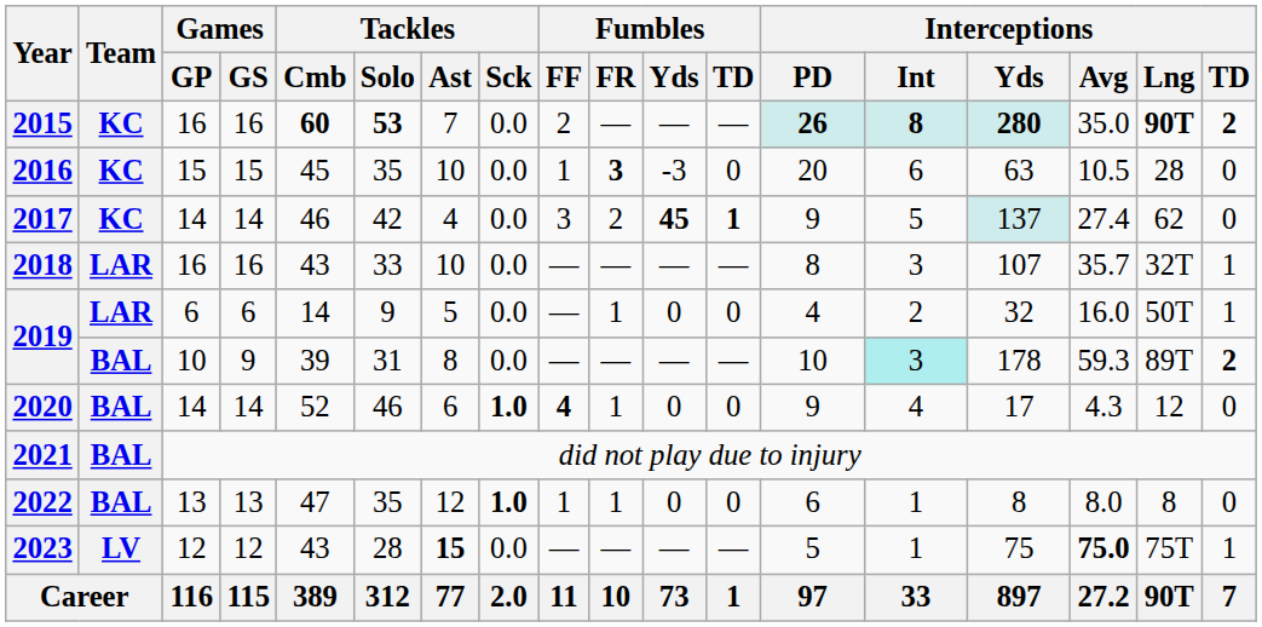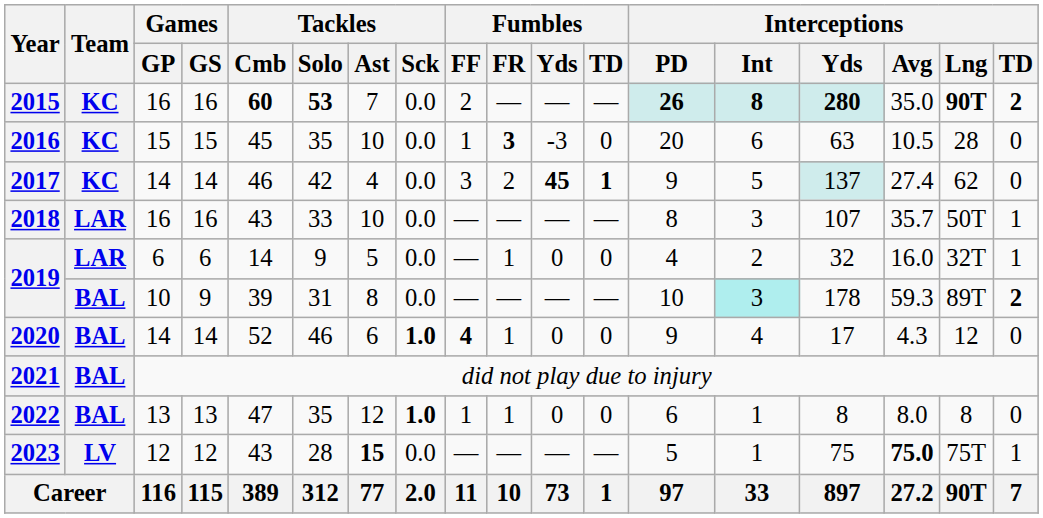2018 | Interceptions / Lng: 32T -> 50T
2019 / 6 | Interceptions / Lng: 50T -> 32T
